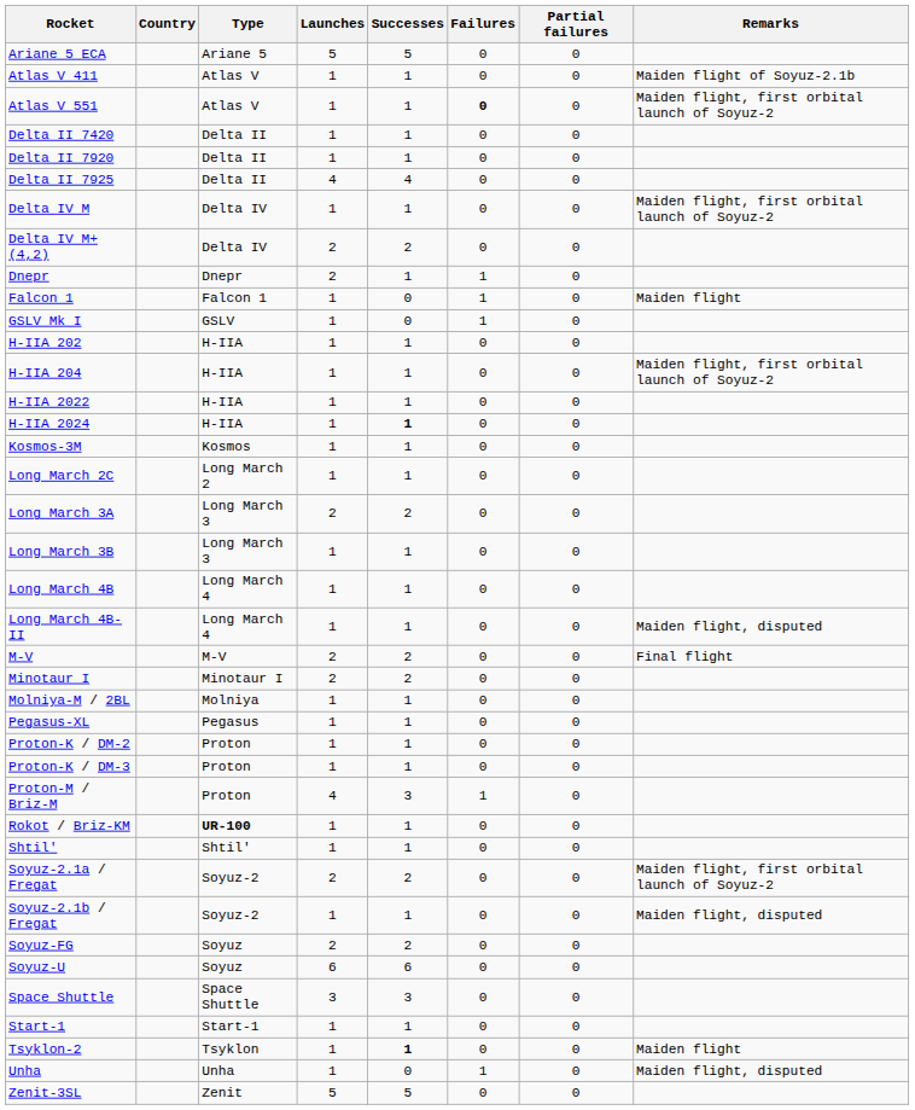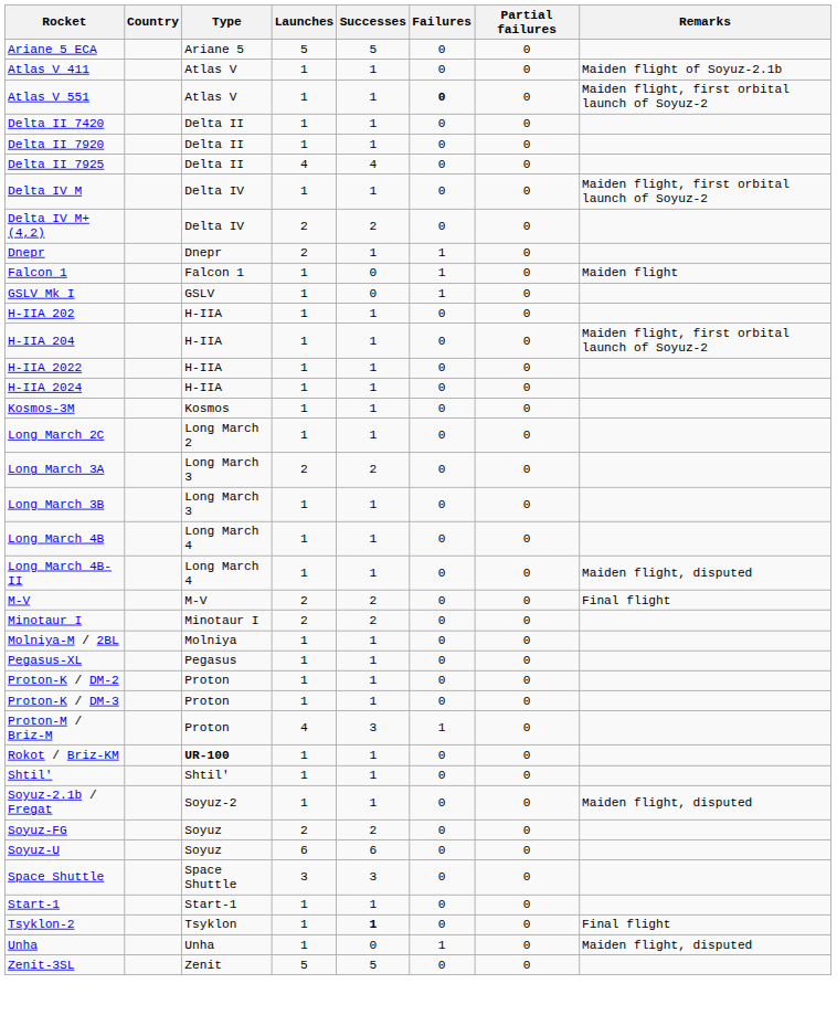H-IIA 2024 | Successes: bold -> normal
- row: Soyuz-2.1a / Fregat | Soyuz-2 | 2 | 2 | 0 | 0 | Maiden flight, first orbital launch of Soyuz-2
Tsyklon-2 | Remarks: Maiden flight -> Final flight
